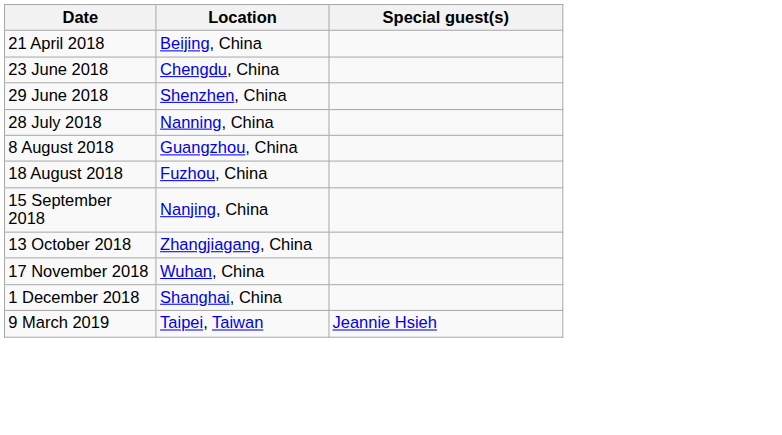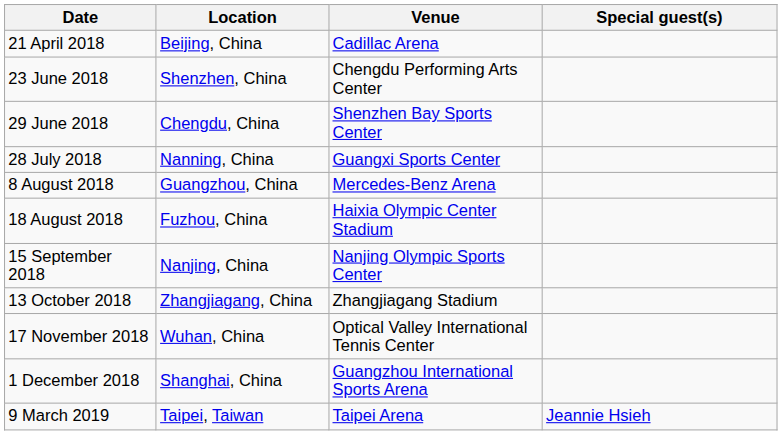+ column: Venue | Cadillac Arena | Chengdu Performing Arts Center | Shenzhen Bay Sports Center | Guangxi Sports Center | Mercedes-Benz Arena | Haixia Olympic Center Stadium | Nanjing Olympic Sports Center | Zhangjiagang Stadium | Optical Valley International Tennis Center | Guangzhou International Sports Arena | Taipei Arena
23 June 2018 | Location: Chengdu, China -> Shenzhen, China
29 June 2018 | Location: Shenzhen, China -> Chengdu, China
